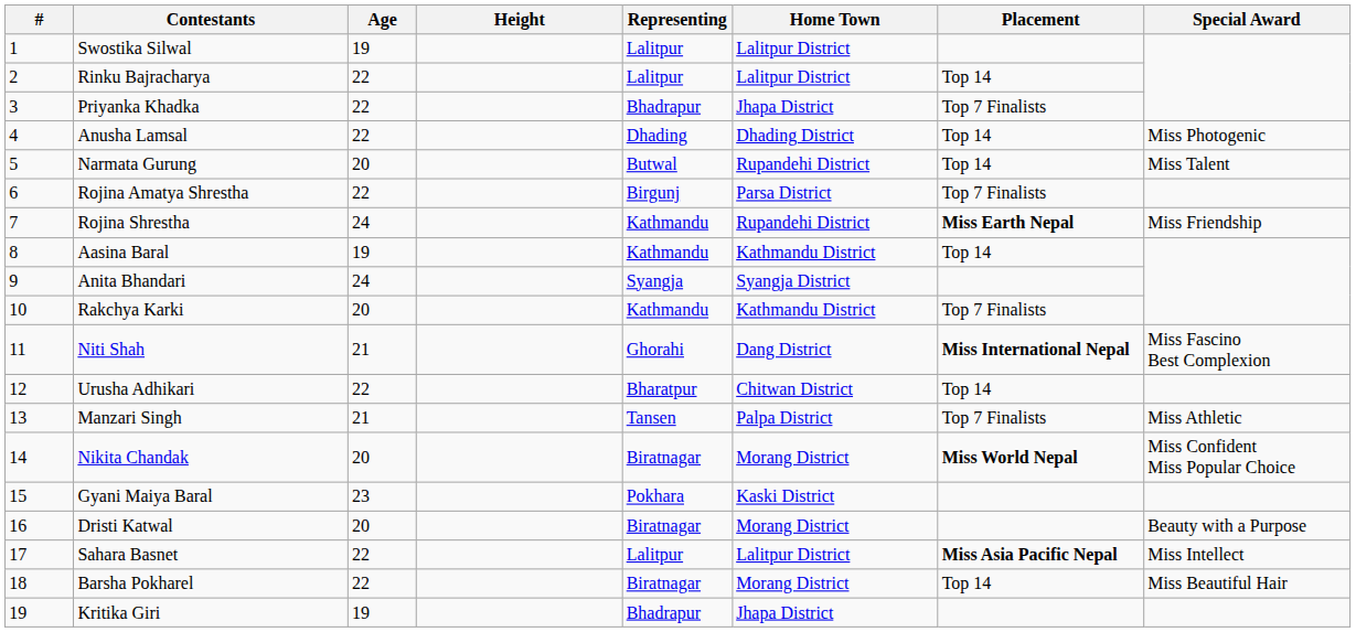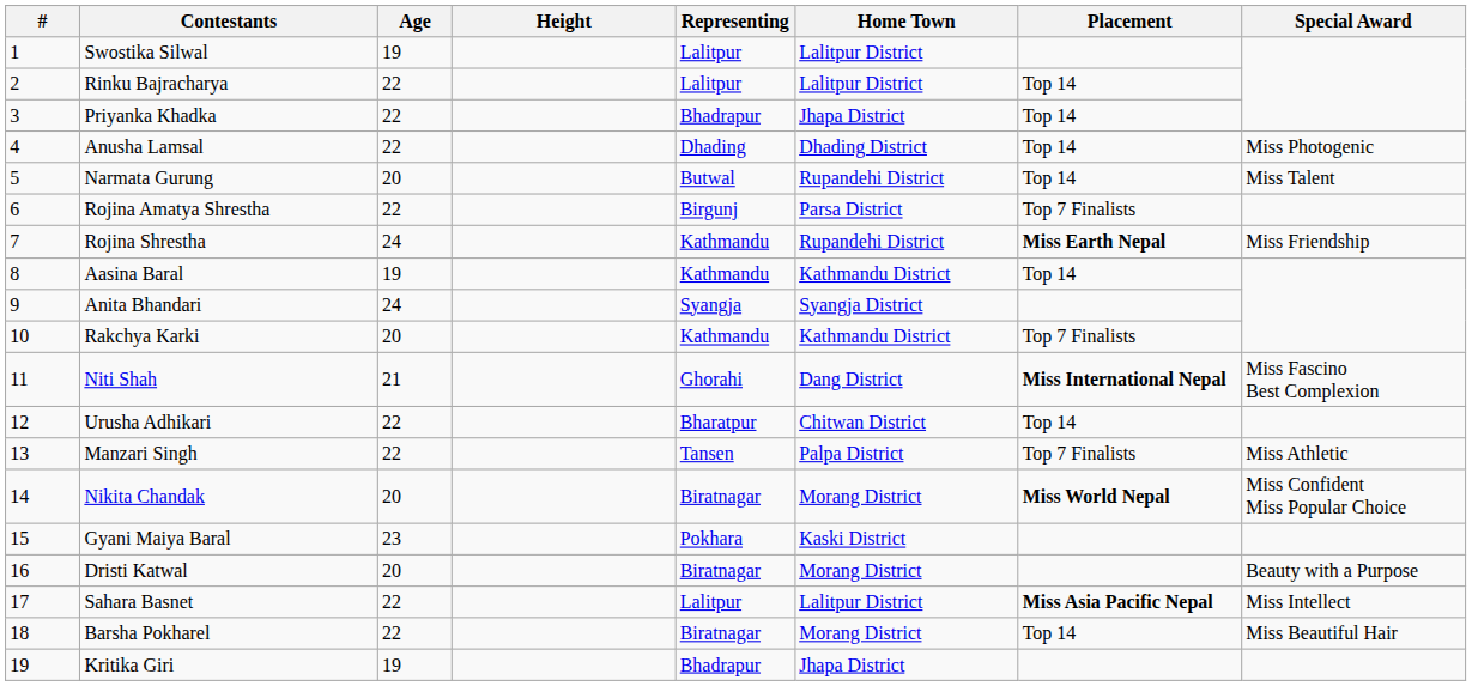Priyanka Khadka | Placement: Top 7 Finalists -> Top 14
Manzari Singh | Age: 21 -> 22
